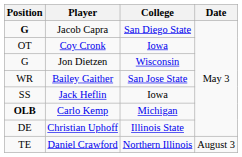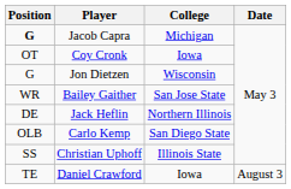Jacob Capra | College: San Diego State -> Michigan
Jack Heflin | Position: SS -> DE
Jack Heflin | College: Iowa -> Northern Illinois
Carlo Kemp | Position: bold -> normal
Carlo Kemp | College: Michigan -> San Diego State
Christian Uphoff | Position: DE -> SS
Daniel Crawford | College: Northern Illinois -> Iowa
